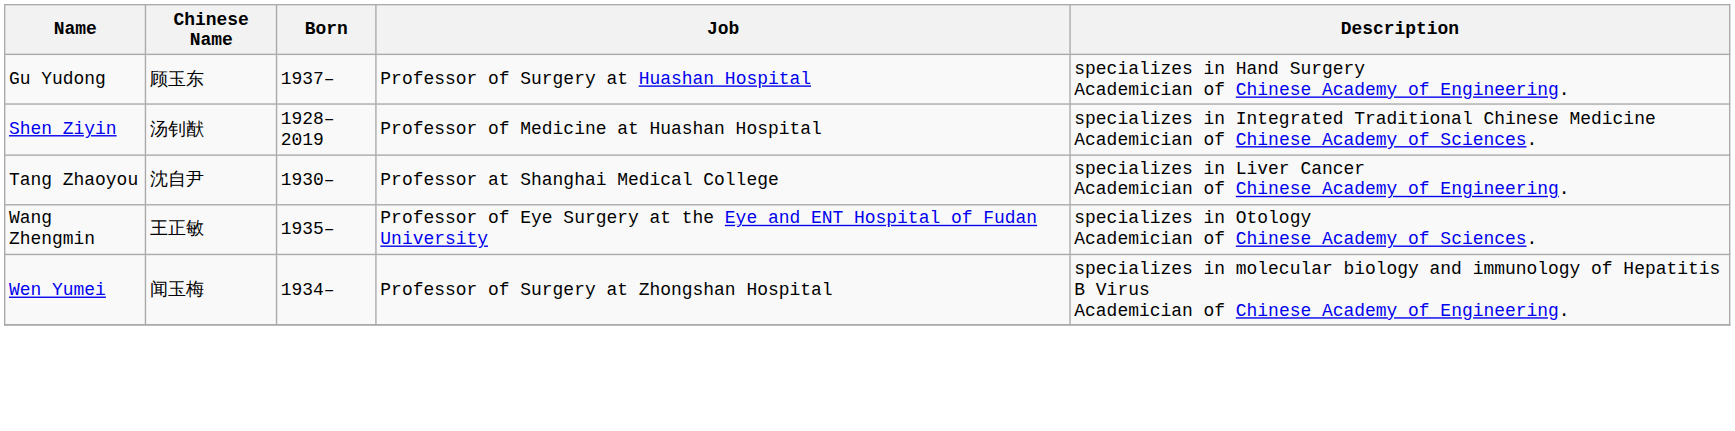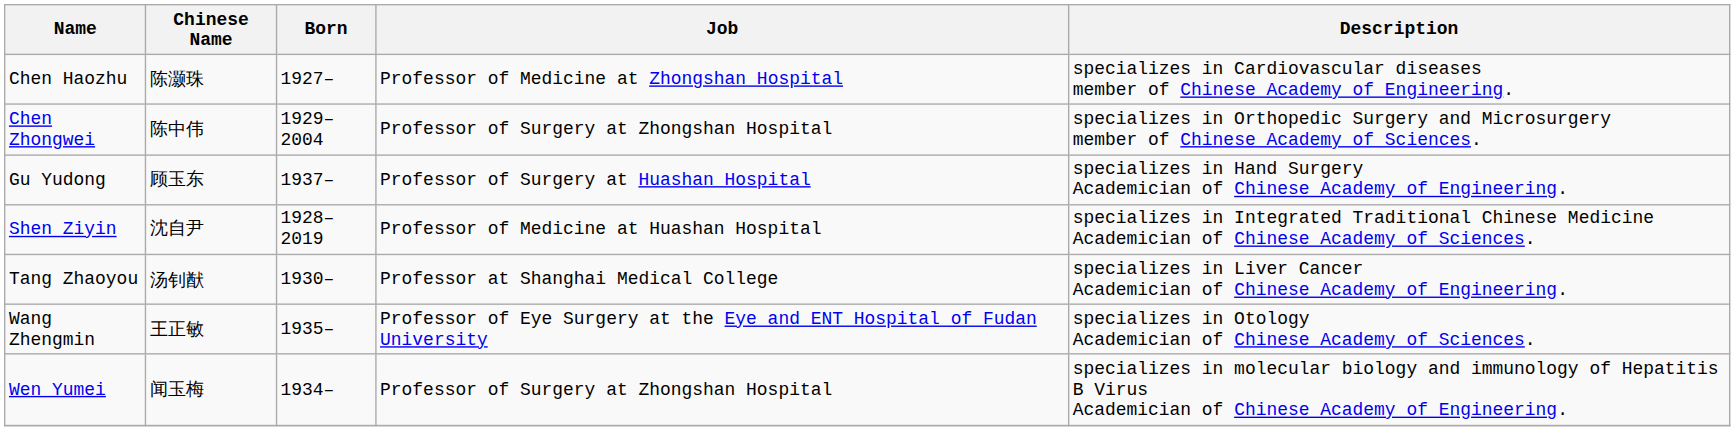+ row: Chen Haozhu | 陈灏珠 | 1927– | Professor of Medicine at Zhongshan Hospital | specializes in Cardiovascular diseases member of Chinese Academy of Engineering.
+ row: Chen Zhongwei | 陈中伟 | 1929–2004 | Professor of Surgery at Zhongshan Hospital | specializes in Orthopedic Surgery and Microsurgery member of Chinese Academy of Sciences.
Shen Ziyin | Chinese Name: 汤钊猷 -> 沈自尹
Tang Zhaoyou | Chinese Name: 沈自尹 -> 汤钊猷
